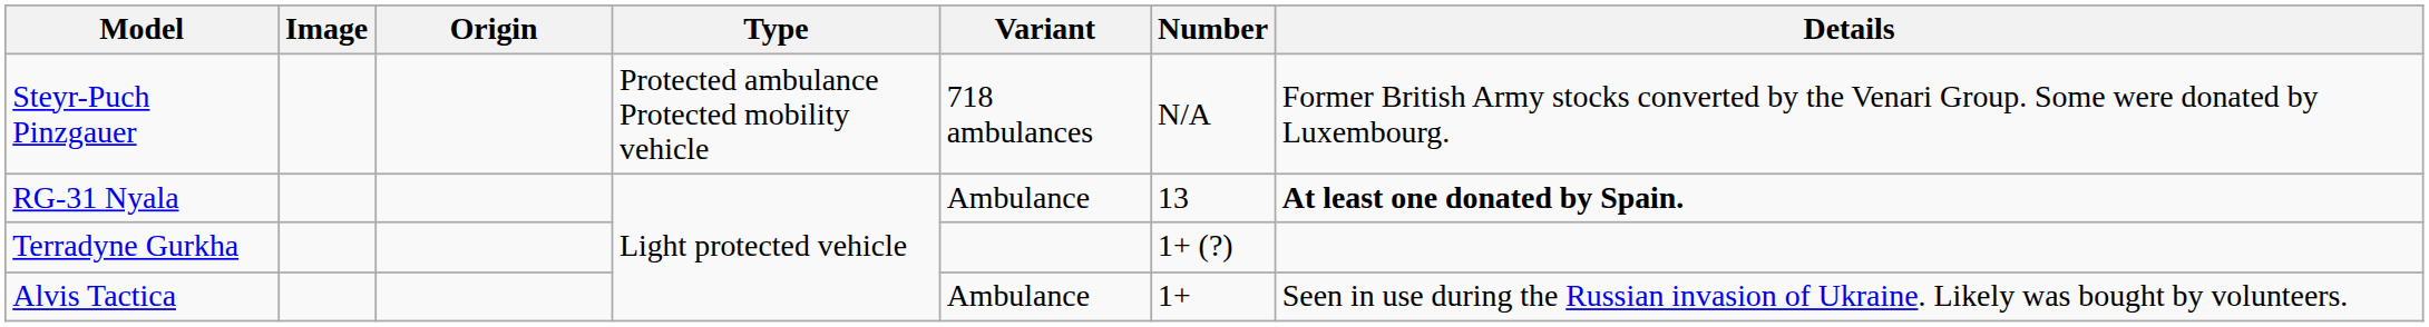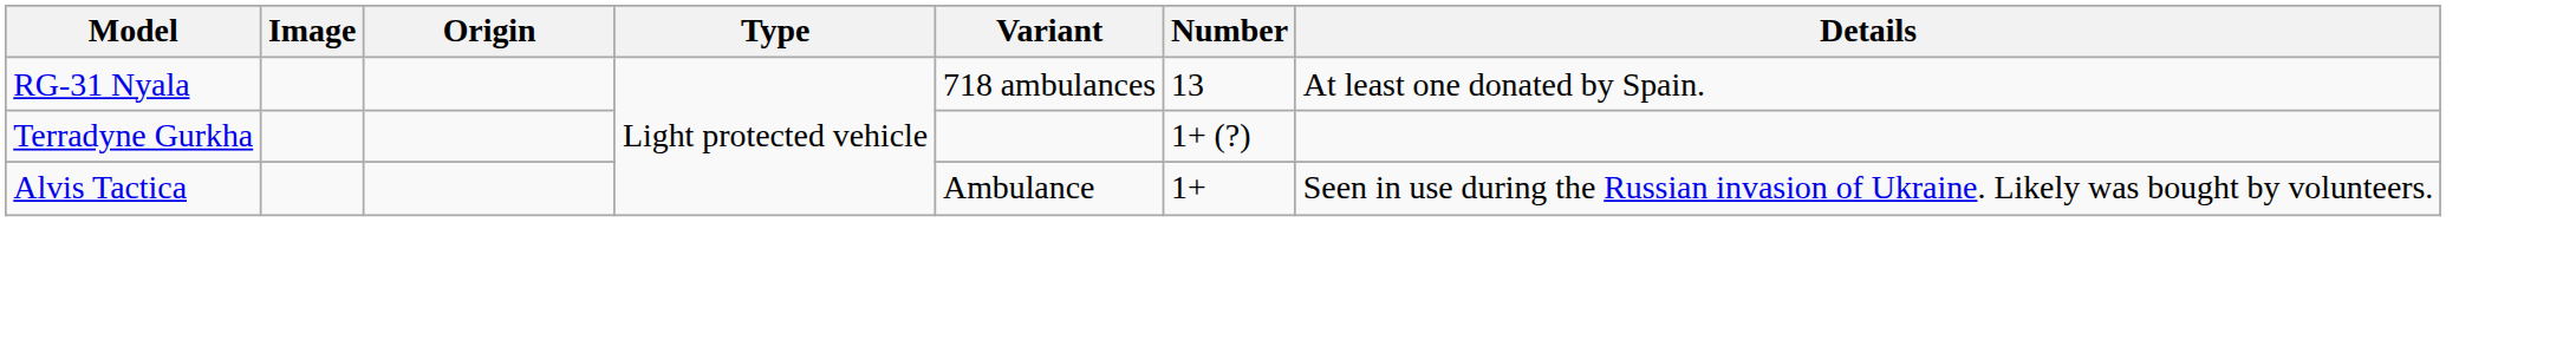- row: Steyr-Puch Pinzgauer | Protected ambulance Protected mobility vehicle | 718 ambulances | N/A | Former British Army stocks converted by the Venari Group. Some were donated by Luxembourg.
RG-31 Nyala | Variant: Ambulance -> 718 ambulances
RG-31 Nyala | Details: bold -> normal
